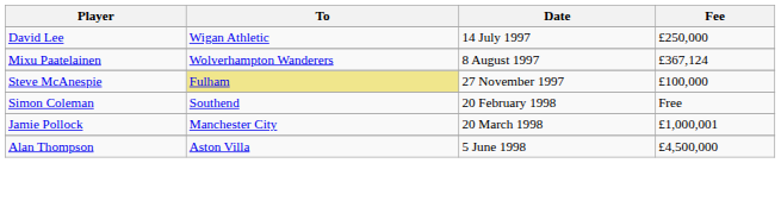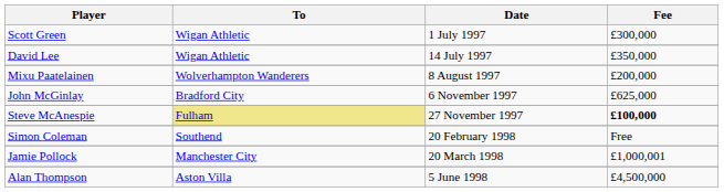+ row: Scott Green | Wigan Athletic | 1 July 1997 | £300,000
David Lee | Fee: £250,000 -> £350,000
Mixu Paatelainen | Fee: £367,124 -> £200,000
+ row: John McGinlay | Bradford City | 6 November 1997 | £625,000
Steve McAnespie | Fee: normal -> bold
